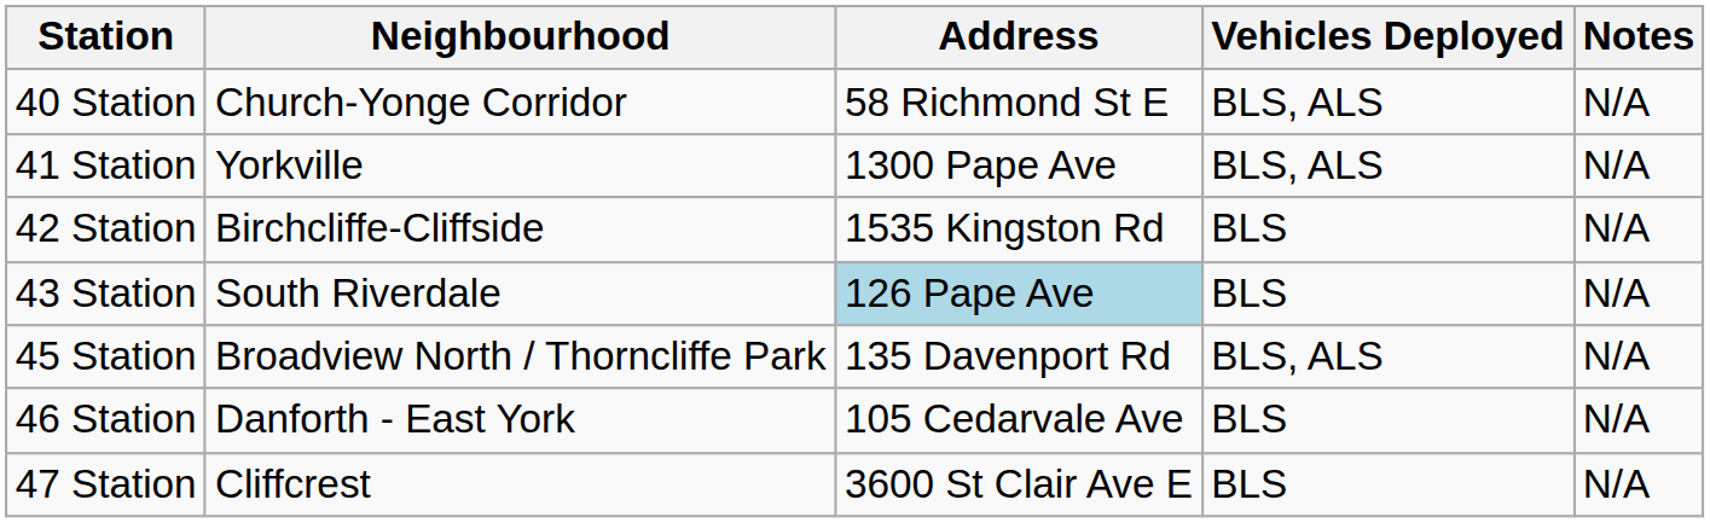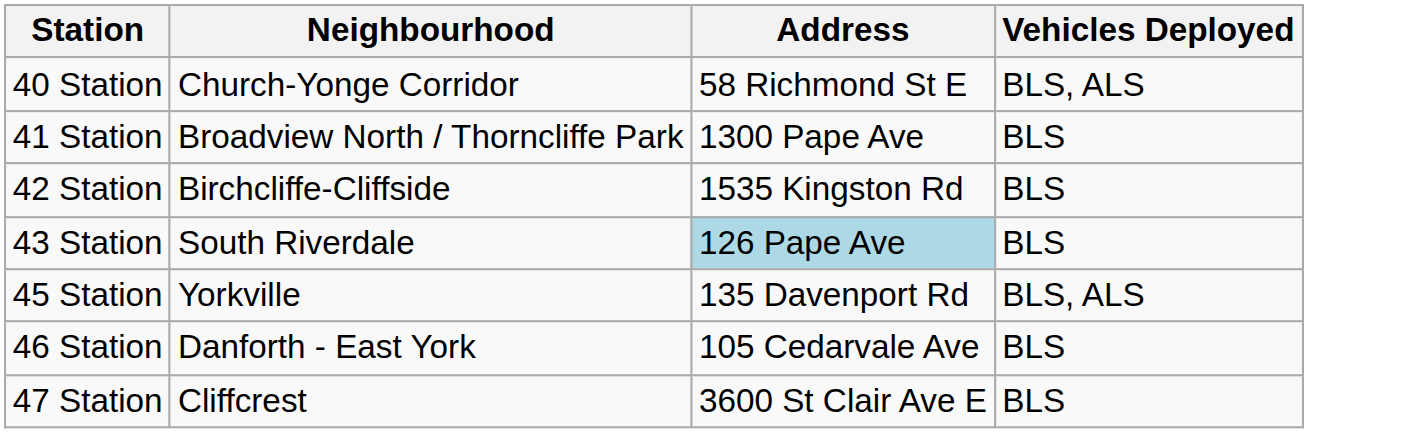- column: Notes | N/A | N/A | N/A | N/A | N/A | N/A | N/A
41 Station | Neighbourhood: Yorkville -> Broadview North / Thorncliffe Park
41 Station | Vehicles Deployed: BLS, ALS -> BLS
45 Station | Neighbourhood: Broadview North / Thorncliffe Park -> Yorkville
